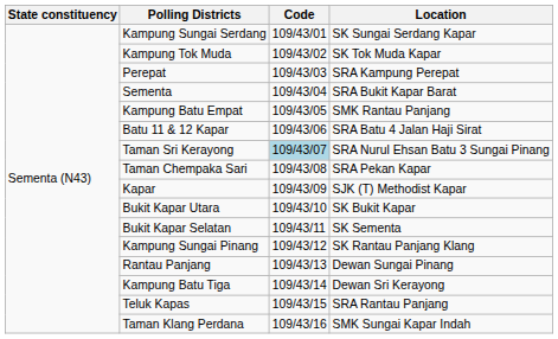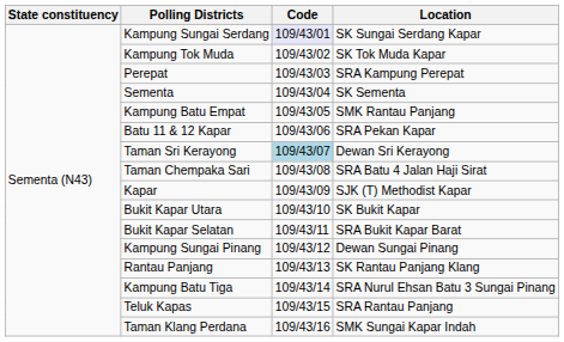Kampung Sungai Serdang | Code: no background -> lavender background
Sementa | Location: SRA Bukit Kapar Barat -> SK Sementa
Batu 11 & 12 Kapar | Location: SRA Batu 4 Jalan Haji Sirat -> SRA Pekan Kapar
Taman Sri Kerayong | Location: SRA Nurul Ehsan Batu 3 Sungai Pinang -> Dewan Sri Kerayong
Taman Chempaka Sari | Location: SRA Pekan Kapar -> SRA Batu 4 Jalan Haji Sirat
Bukit Kapar Selatan | Location: SK Sementa -> SRA Bukit Kapar Barat
Kampung Sungai Pinang | Location: SK Rantau Panjang Klang -> Dewan Sungai Pinang
Rantau Panjang | Location: Dewan Sungai Pinang -> SK Rantau Panjang Klang
Kampung Batu Tiga | Location: Dewan Sri Kerayong -> SRA Nurul Ehsan Batu 3 Sungai Pinang
